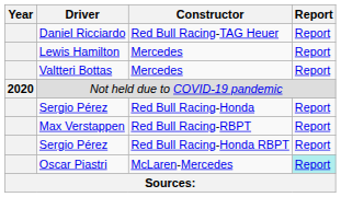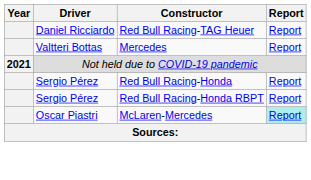- row: Lewis Hamilton | Mercedes | Report
Not held due to COVID-19 pandemic | Year: 2020 -> 2021
- row: Max Verstappen | Red Bull Racing-RBPT | Report
